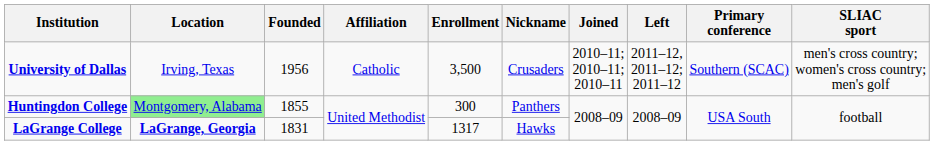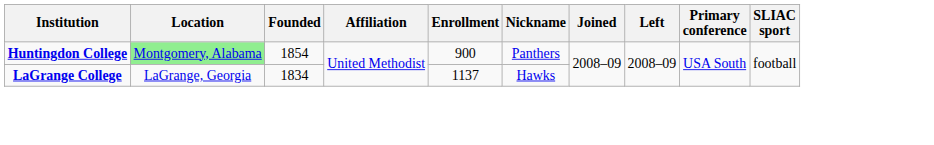- row: University of Dallas | Irving, Texas | 1956 | Catholic | 3,500 | Crusaders | 2010–11; 2010–11; 2010–11 | 2011–12, 2011–12; 2011–12 | Southern (SCAC) | men's cross country; women's cross country; men's golf
Huntingdon College | Founded: 1855 -> 1854
Huntingdon College | Enrollment: 300 -> 900
LaGrange College | Location: bold -> normal
LaGrange College | Founded: 1831 -> 1834
LaGrange College | Enrollment: 1317 -> 1137
